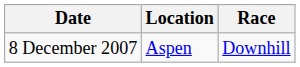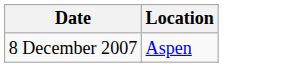- column: Race | Downhill
